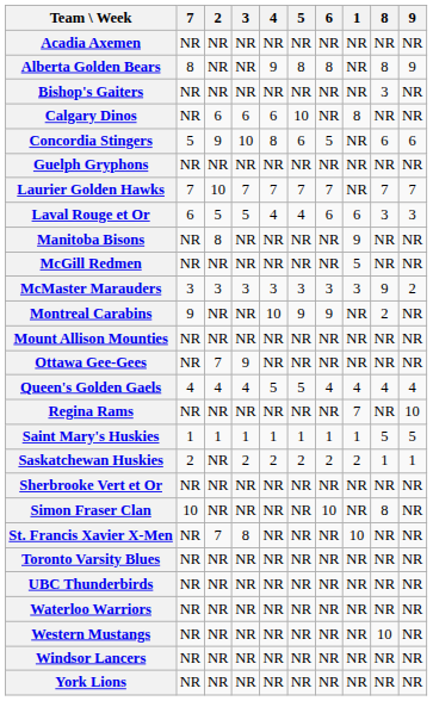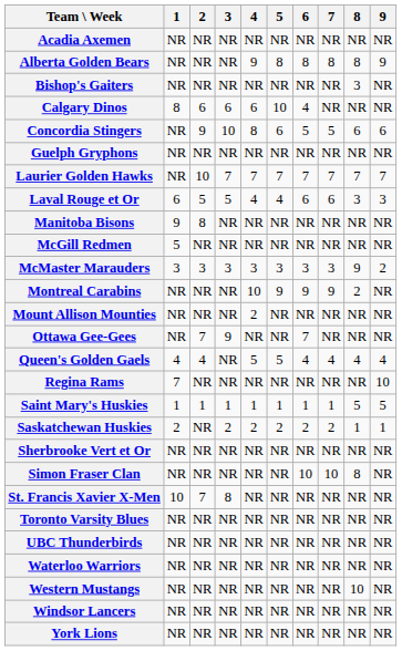columns swapped: 1 <-> 7
Calgary Dinos | 6: NR -> 4
Mount Allison Mounties | 4: NR -> 2
Ottawa Gee-Gees | 6: NR -> 7
Queen's Golden Gaels | 3: 4 -> NR
